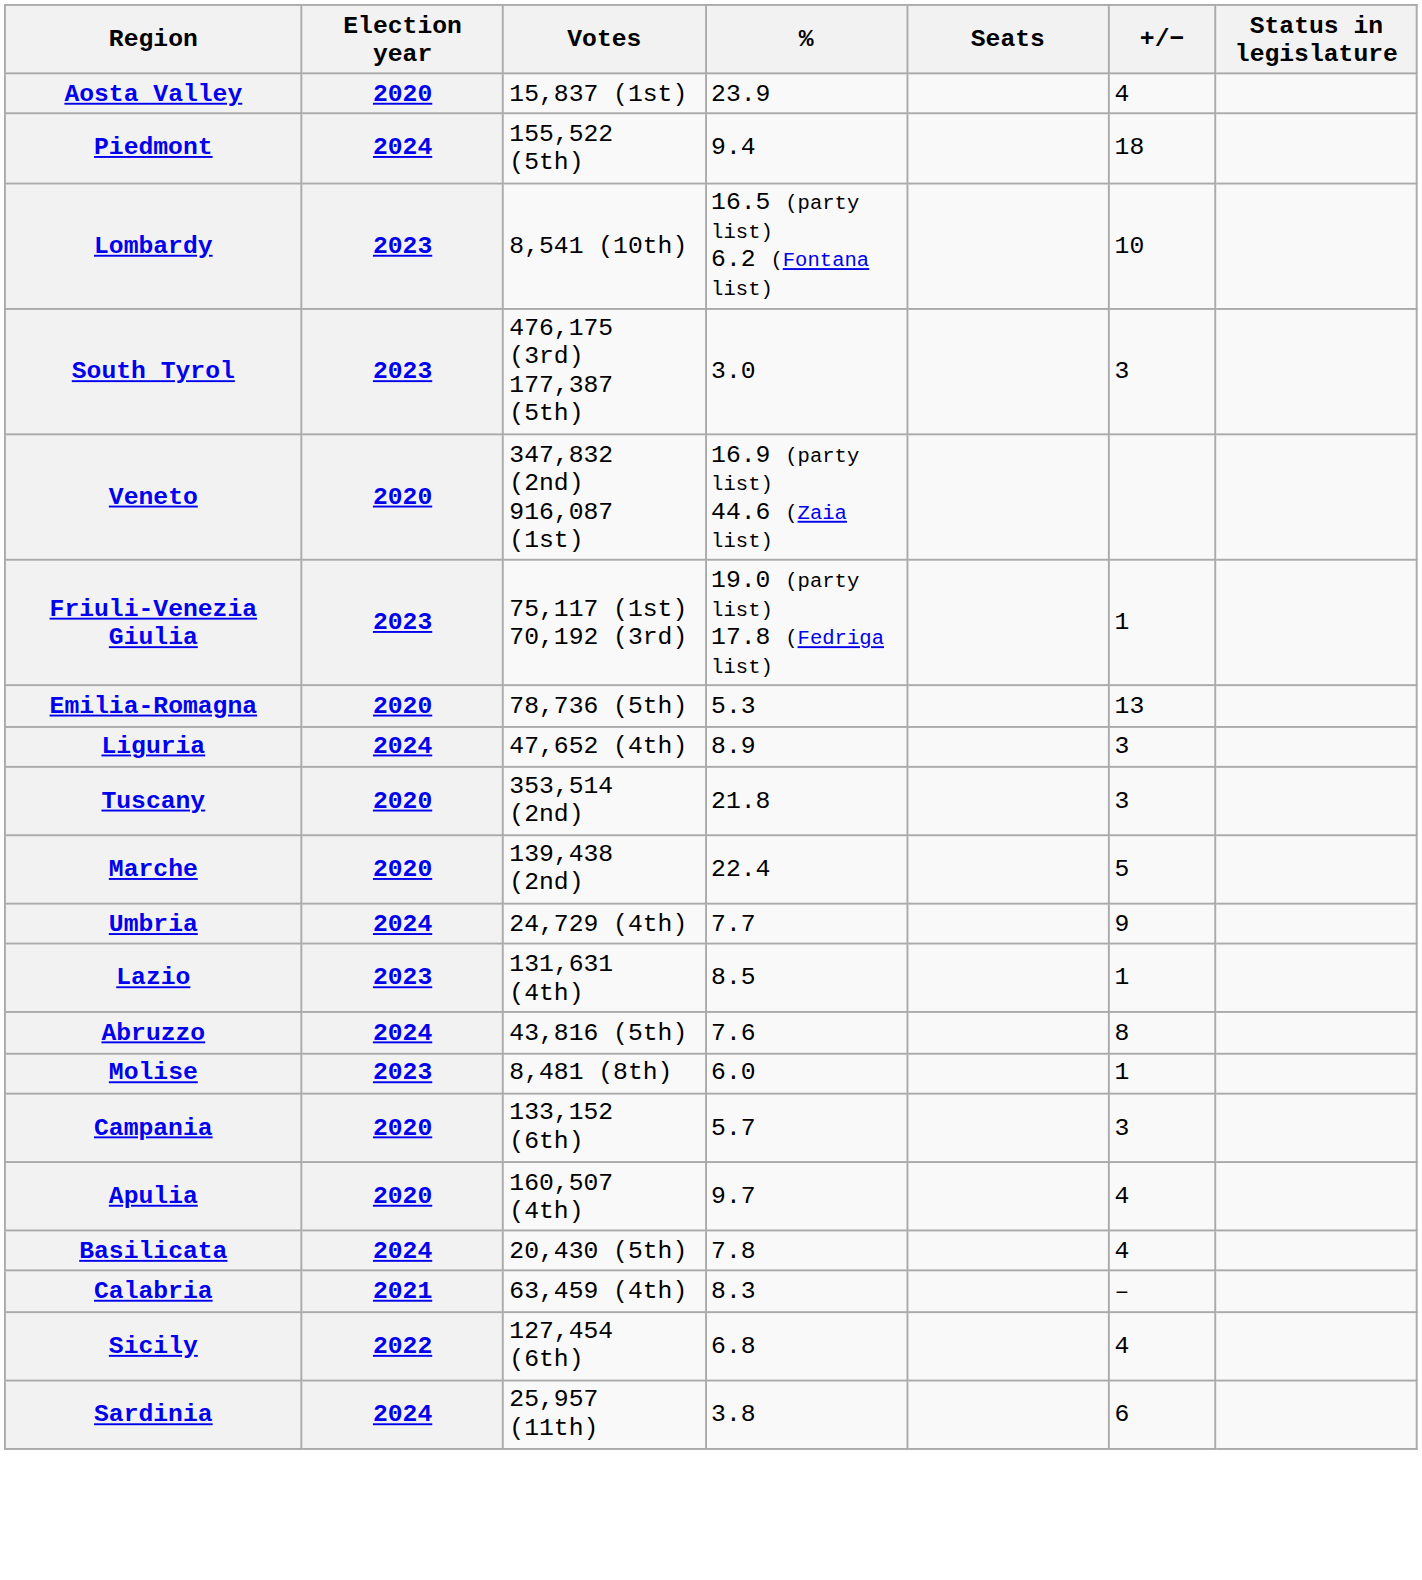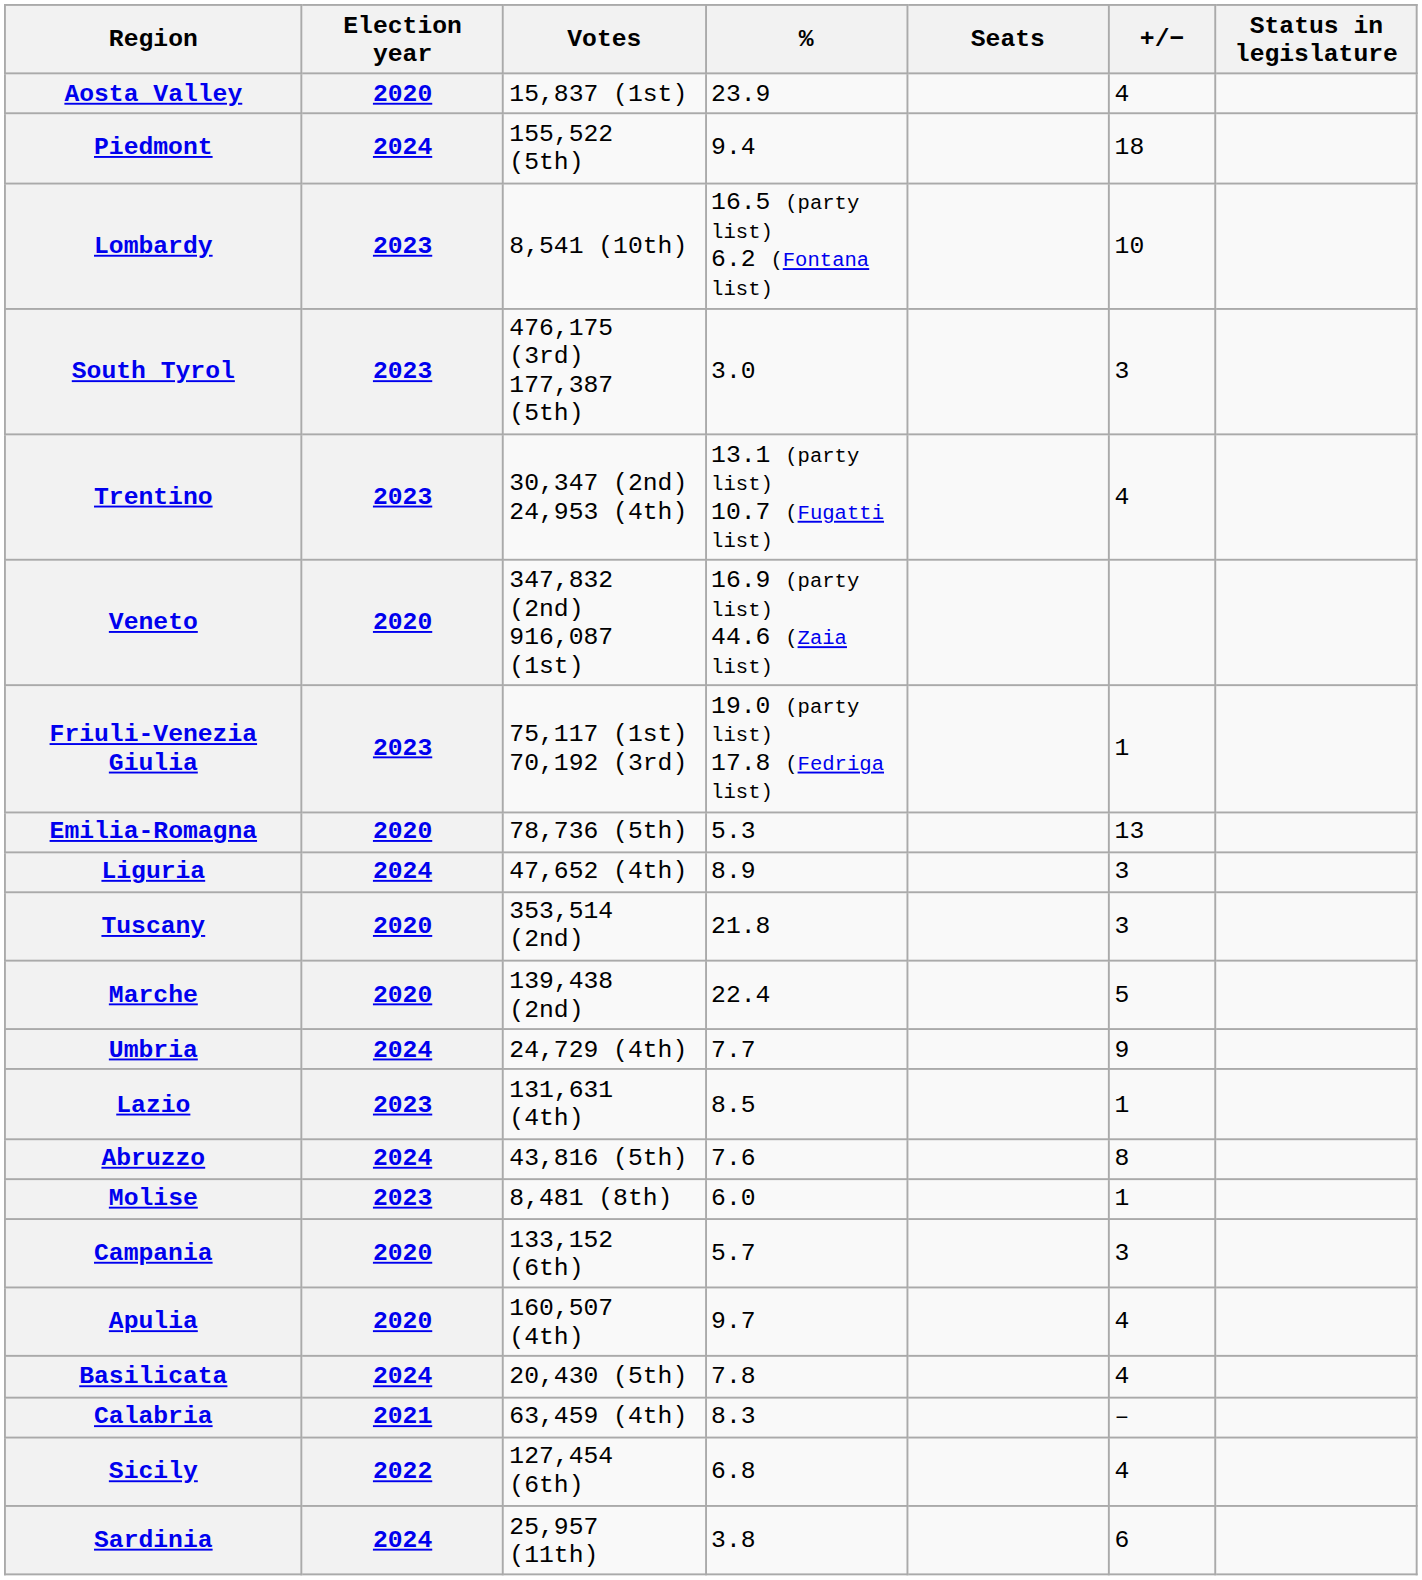+ row: Trentino | 2023 | 30,347 (2nd) 24,953 (4th) | 13.1 (party list) 10.7 (Fugatti list) | 4
